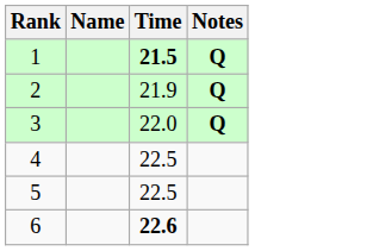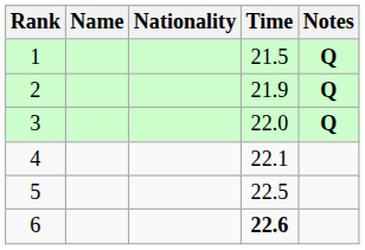+ column: Nationality
1 | Time: bold -> normal
4 | Time: 22.5 -> 22.1
